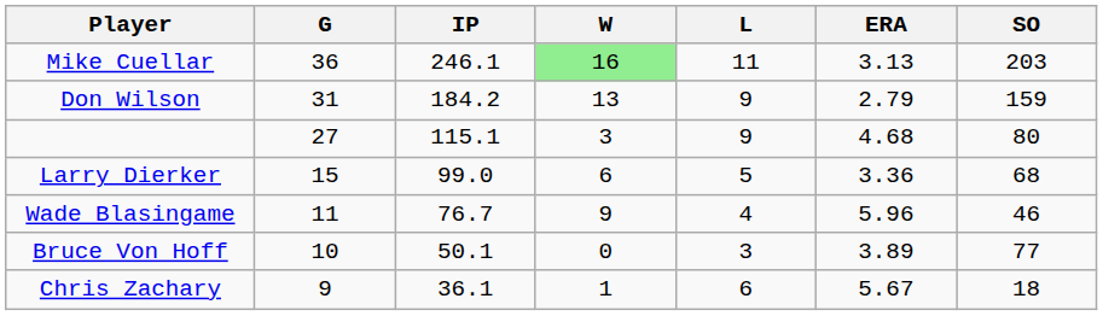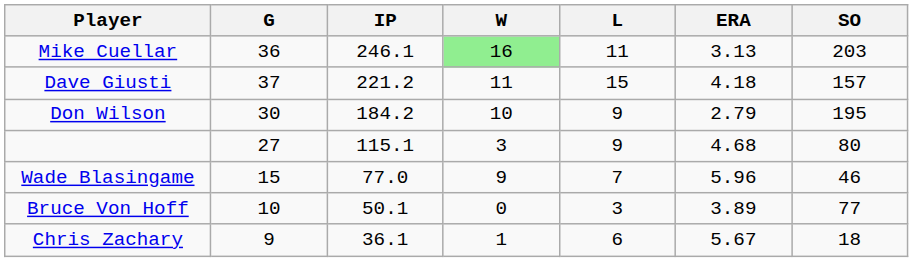+ row: Dave Giusti | 37 | 221.2 | 11 | 15 | 4.18 | 157
Don Wilson | G: 31 -> 30
Don Wilson | W: 13 -> 10
Don Wilson | SO: 159 -> 195
- row: Larry Dierker | 15 | 99.0 | 6 | 5 | 3.36 | 68
Wade Blasingame | G: 11 -> 15
Wade Blasingame | IP: 76.7 -> 77.0
Wade Blasingame | L: 4 -> 7
